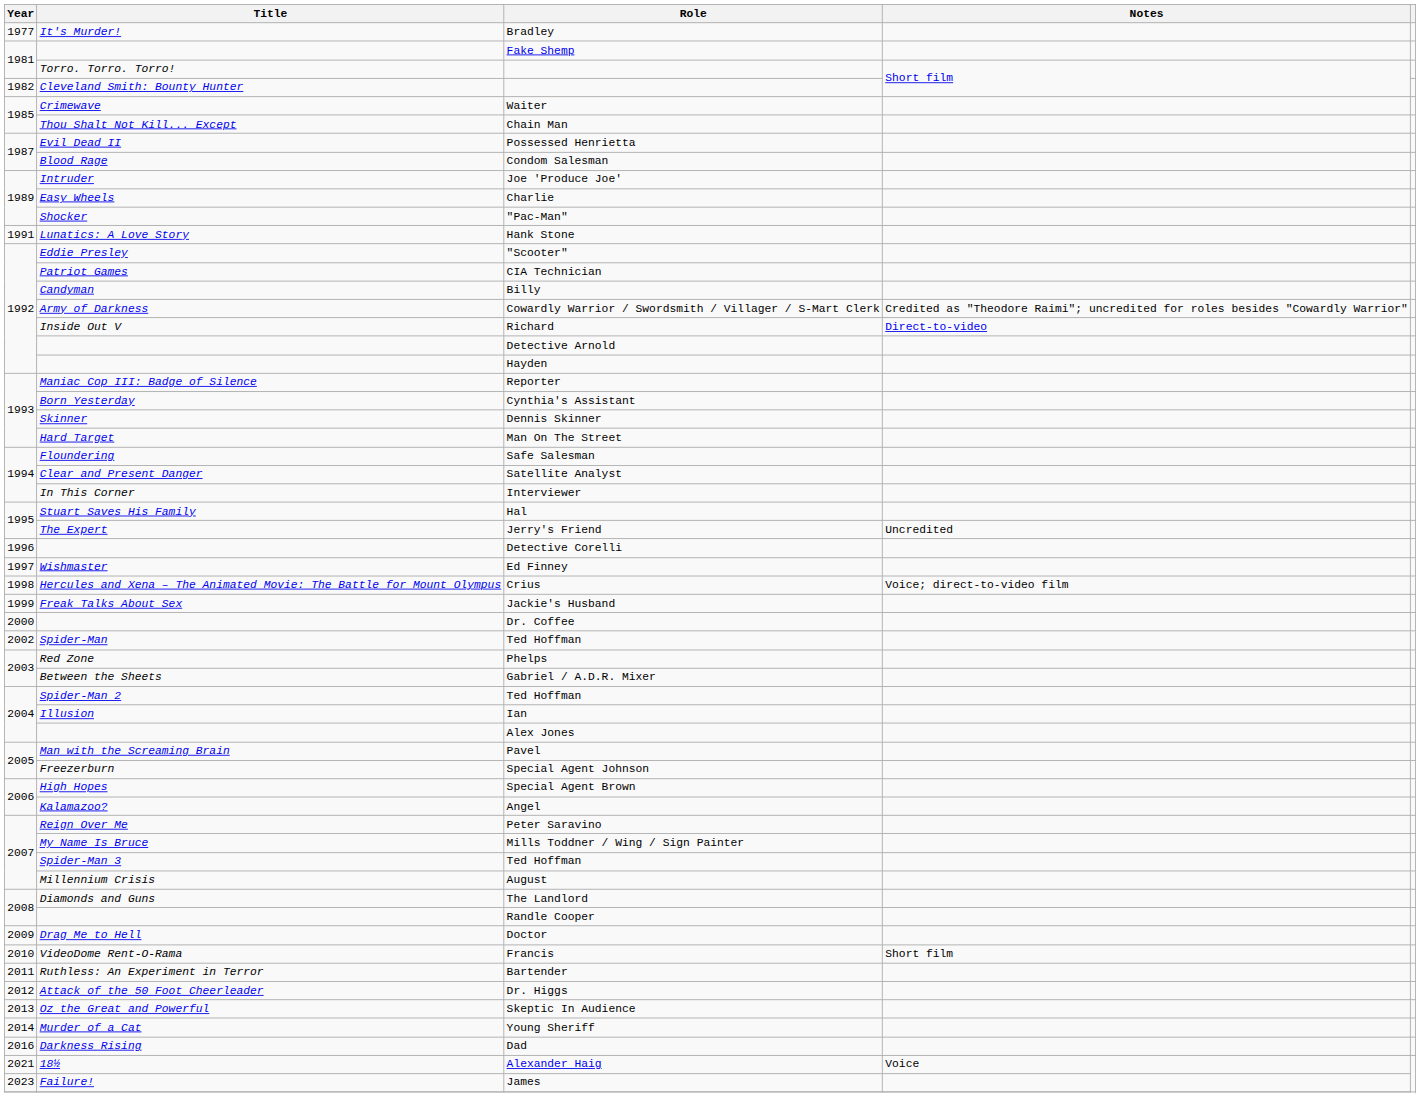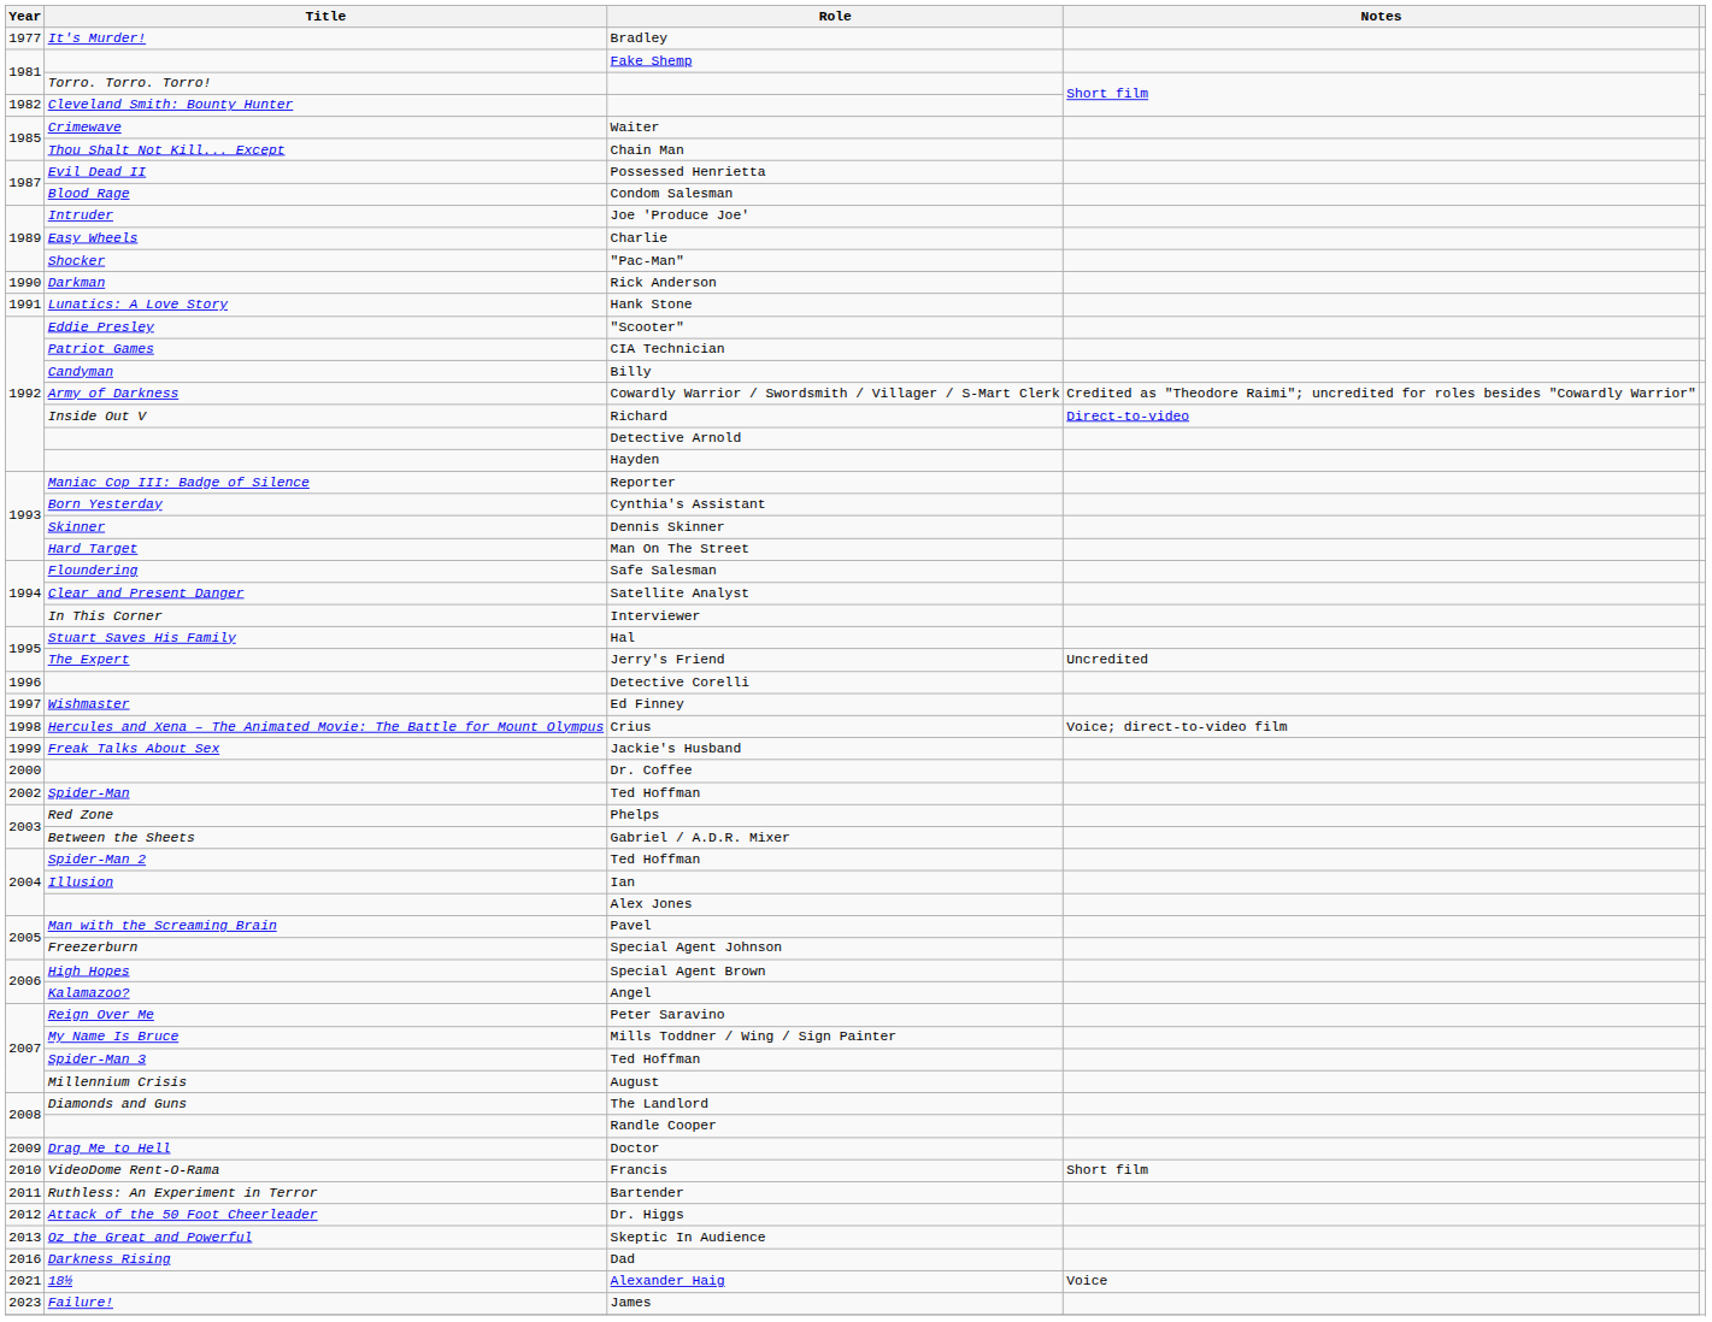+ row: 1990 | Darkman | Rick Anderson
- row: 2014 | Murder of a Cat | Young Sheriff
